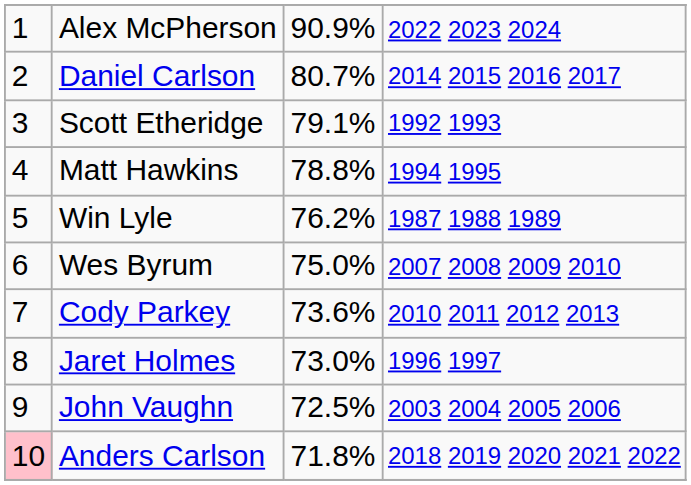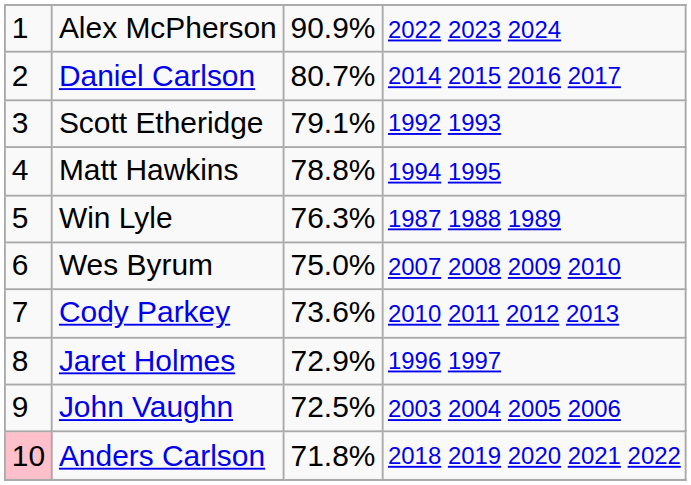Win Lyle | column 3: 76.2% -> 76.3%
Jaret Holmes | column 3: 73.0% -> 72.9%
